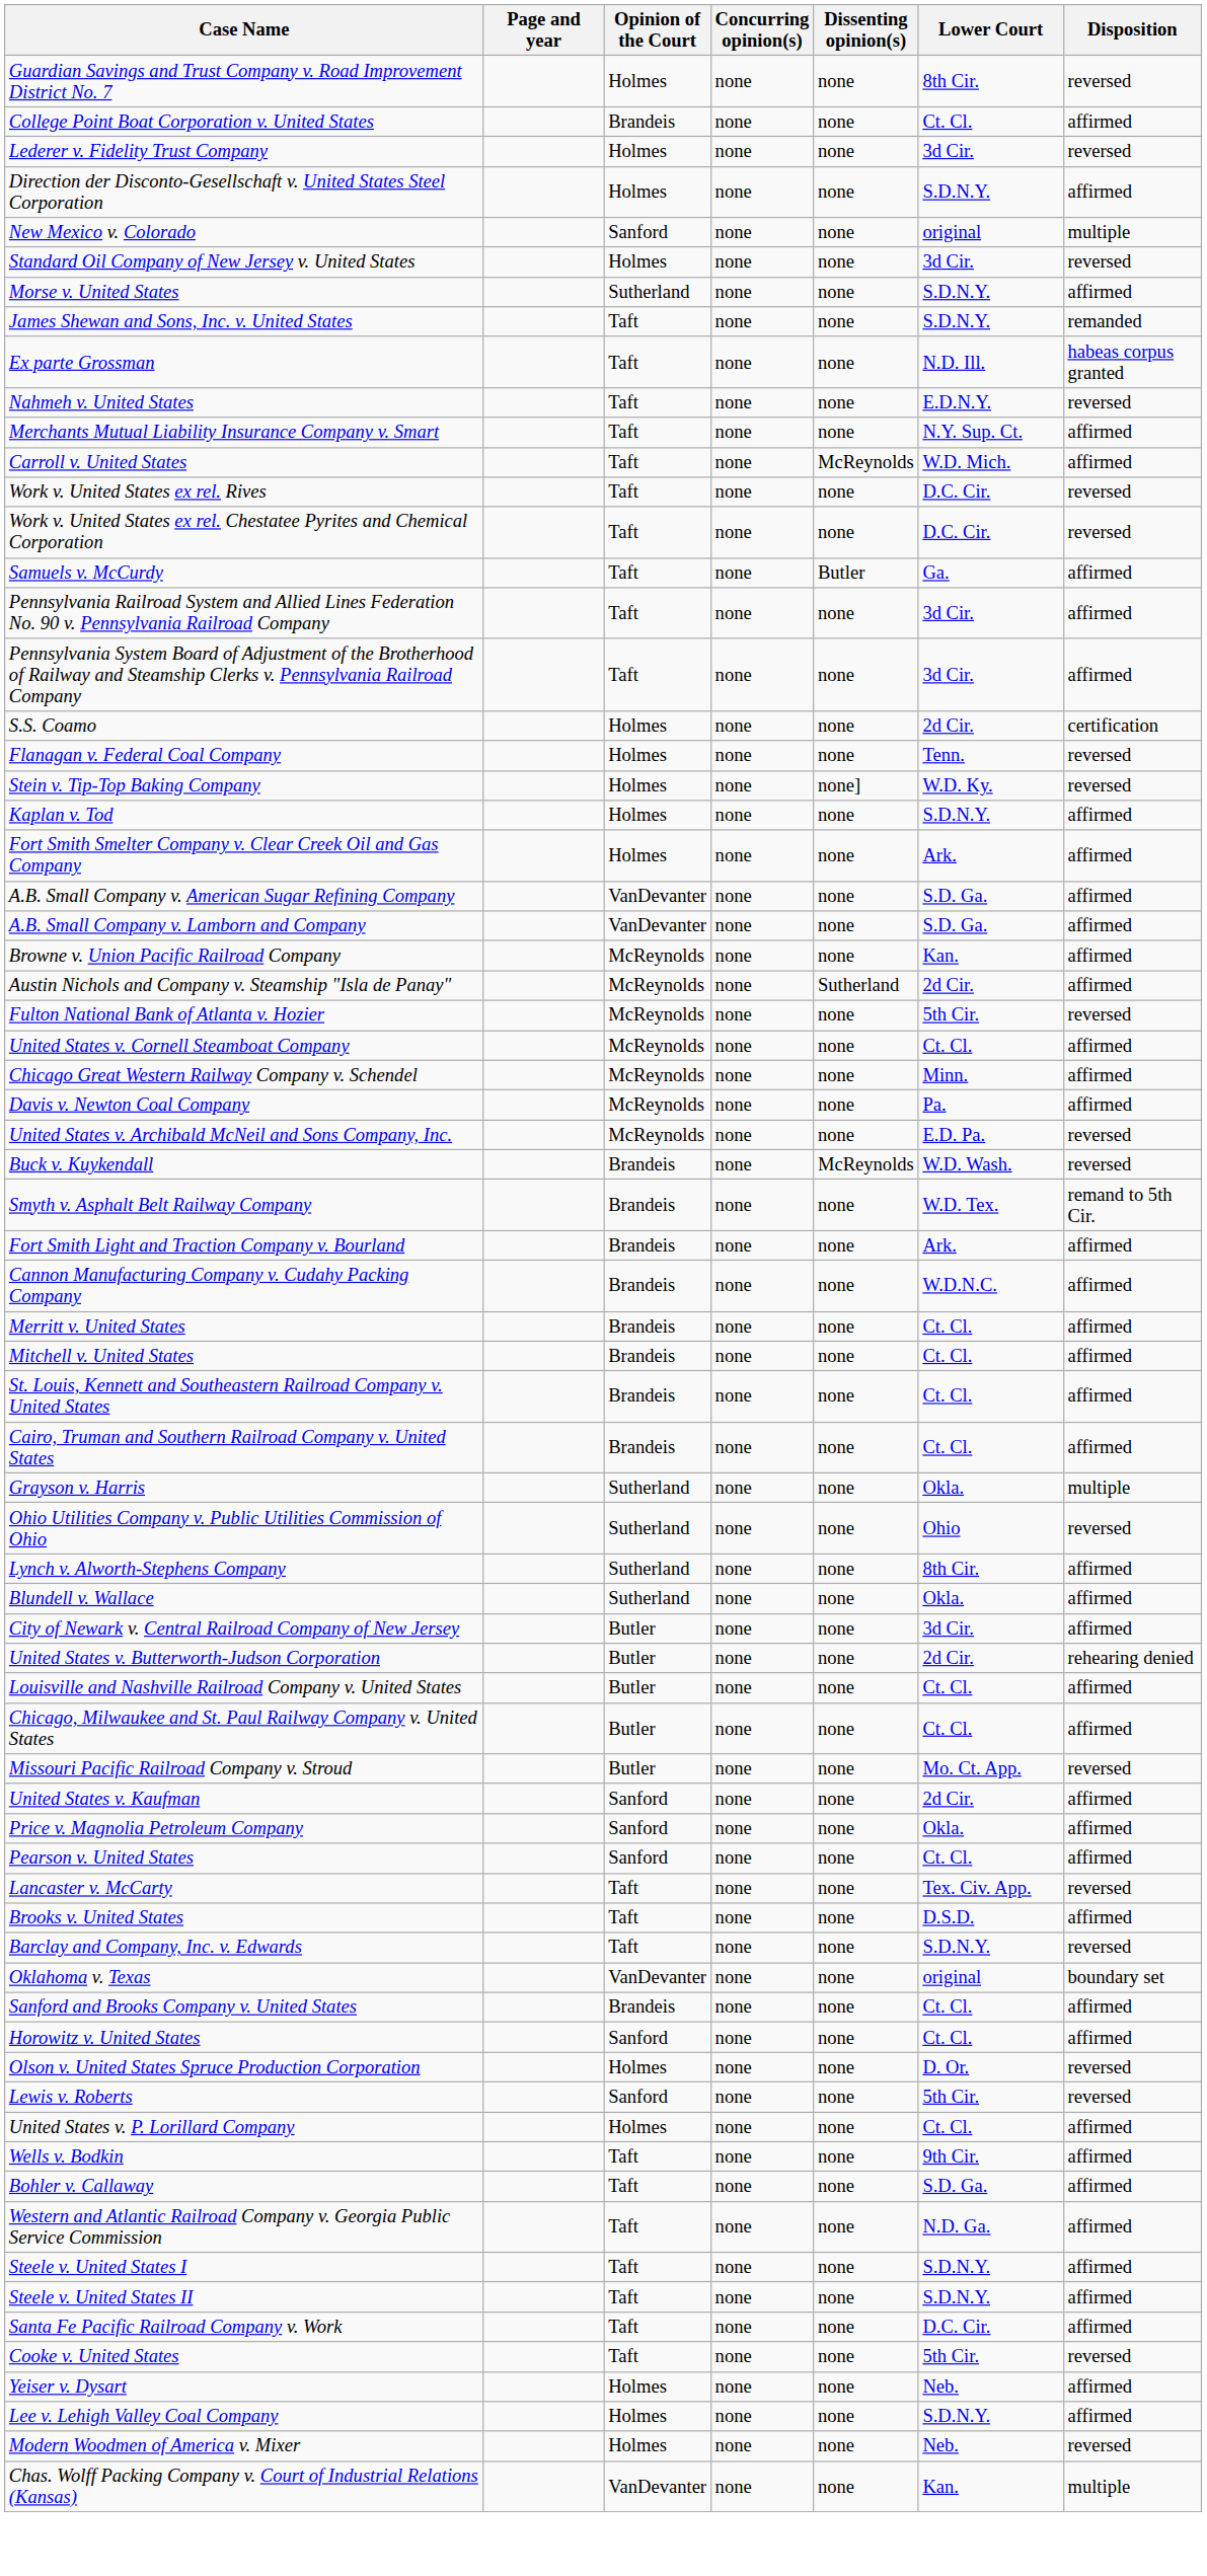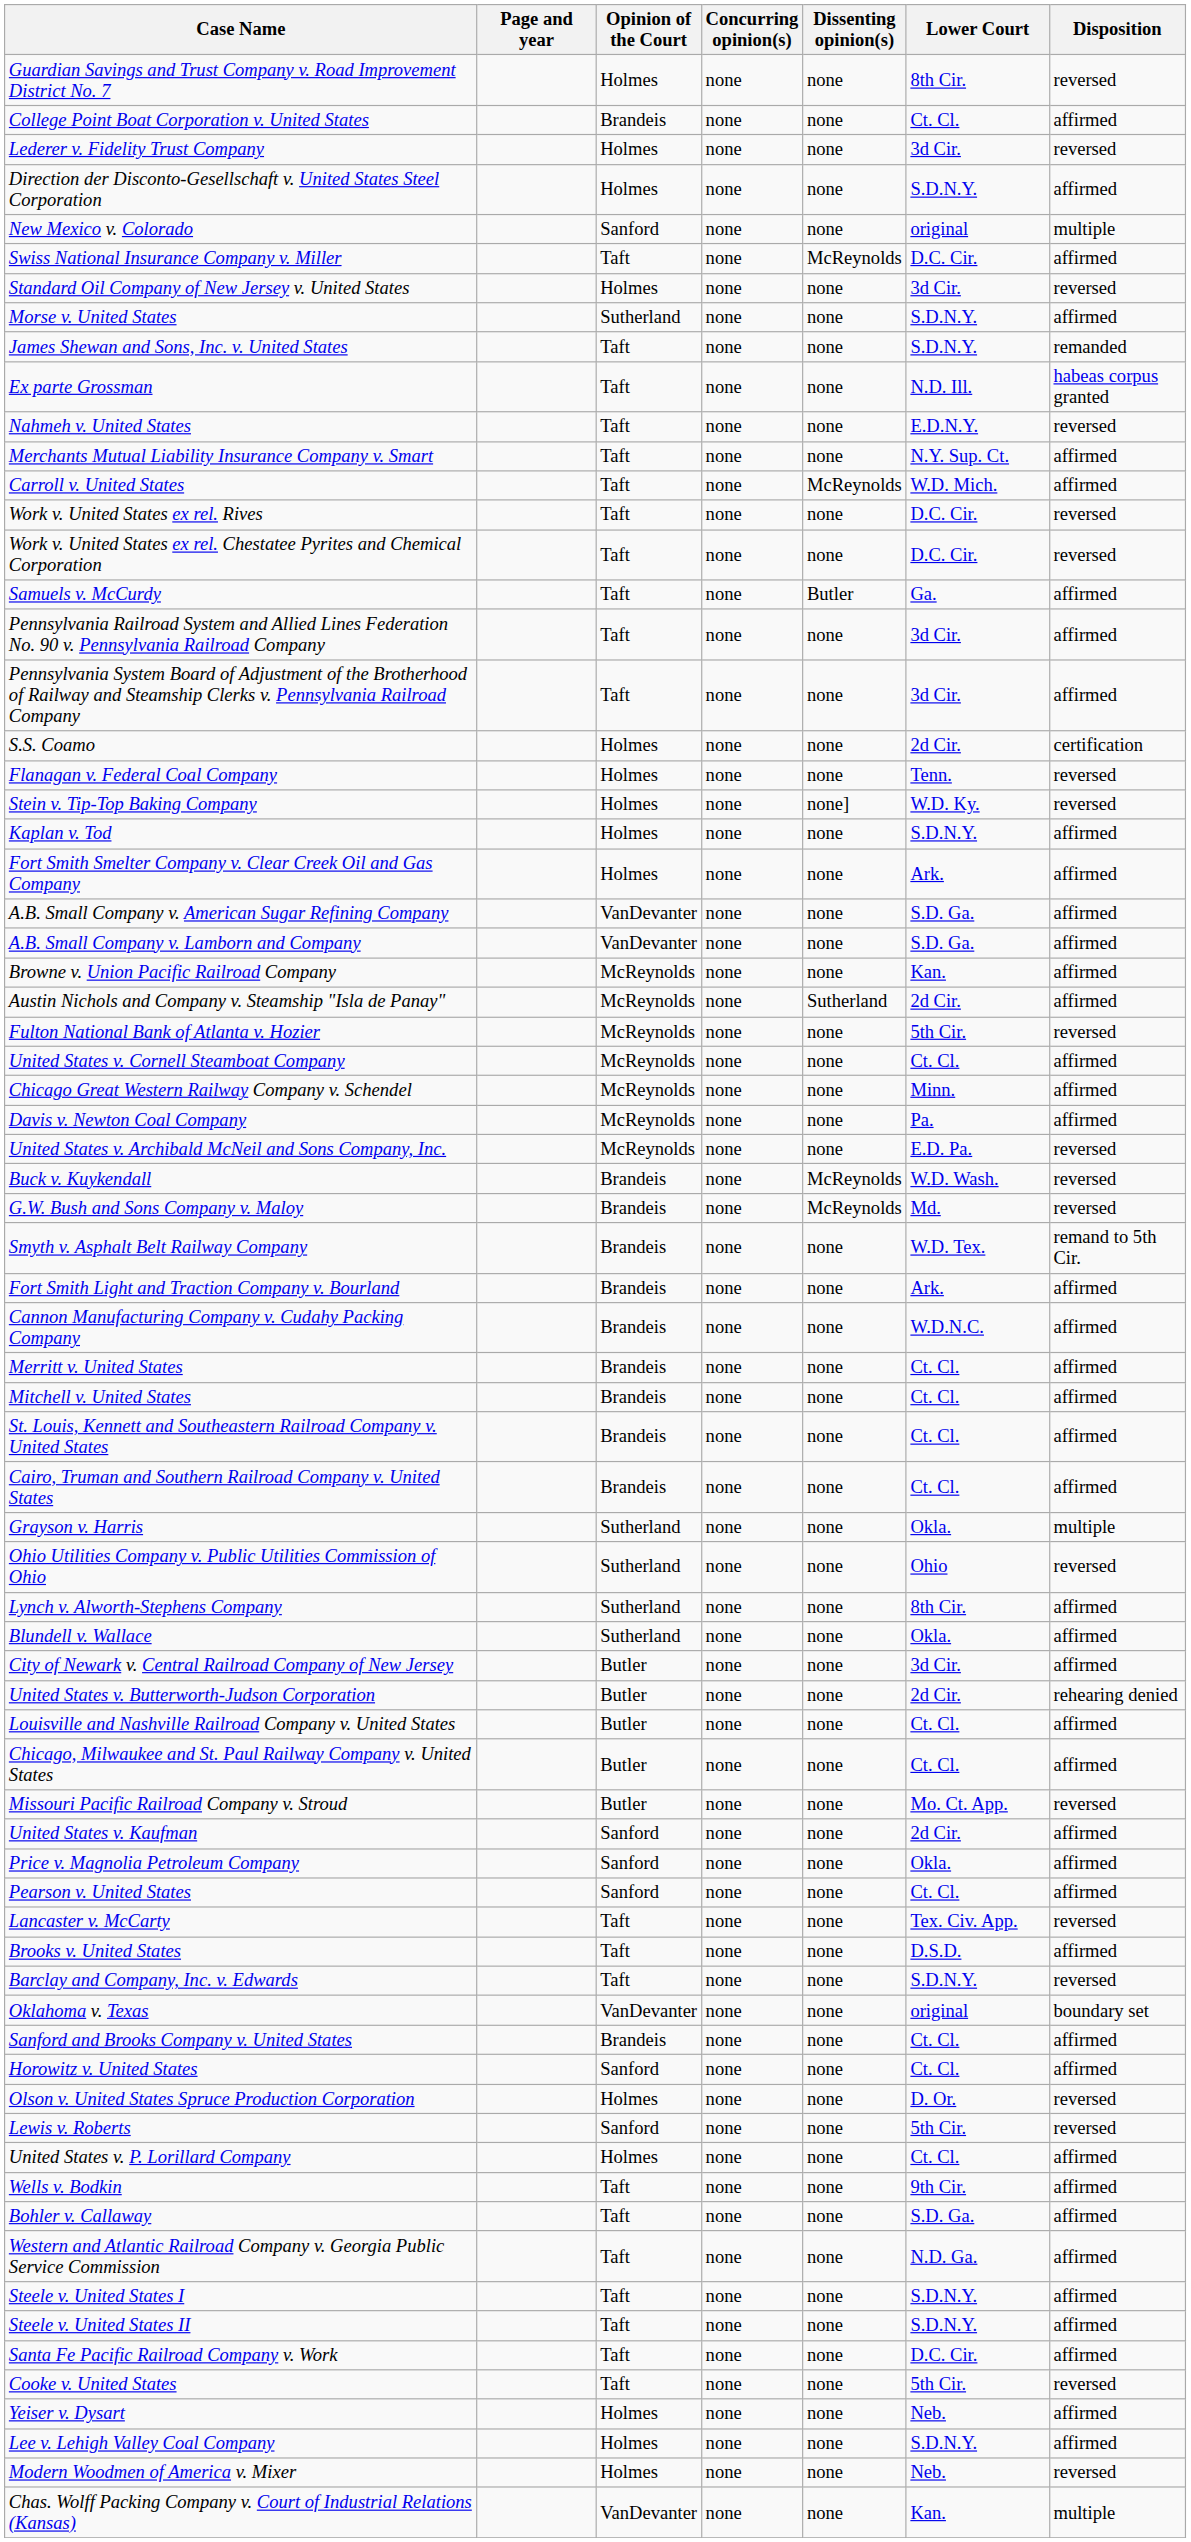+ row: Swiss National Insurance Company v. Miller | Taft | none | McReynolds | D.C. Cir. | affirmed
+ row: G.W. Bush and Sons Company v. Maloy | Brandeis | none | McReynolds | Md. | reversed
